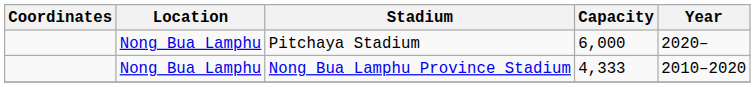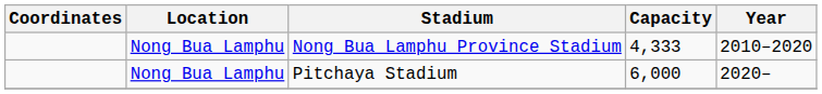rows swapped: Nong Bua Lamphu Province Stadium <-> Pitchaya Stadium
